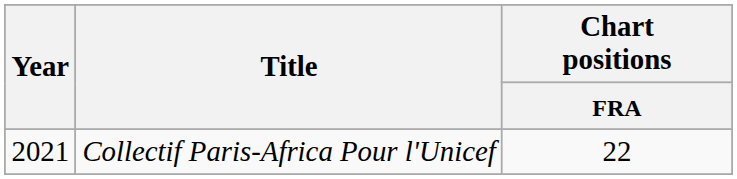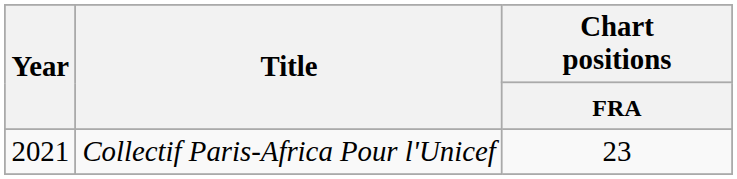Collectif Paris-Africa Pour l'Unicef | Chart positions / FRA: 22 -> 23
